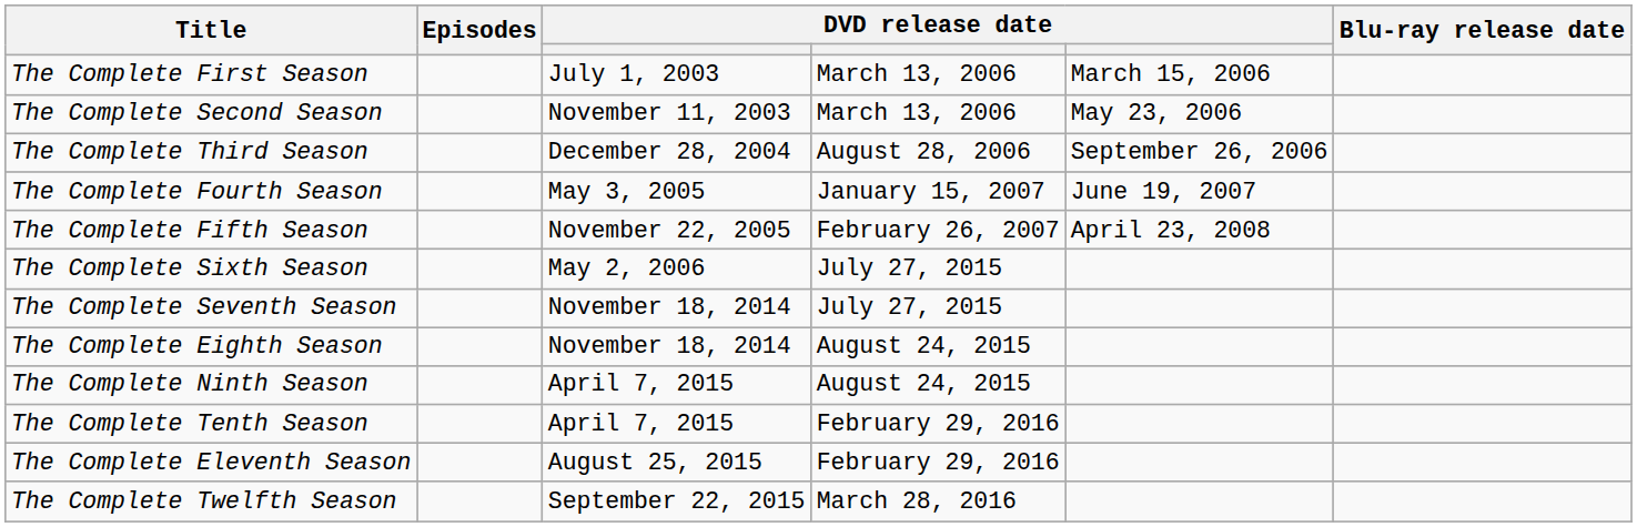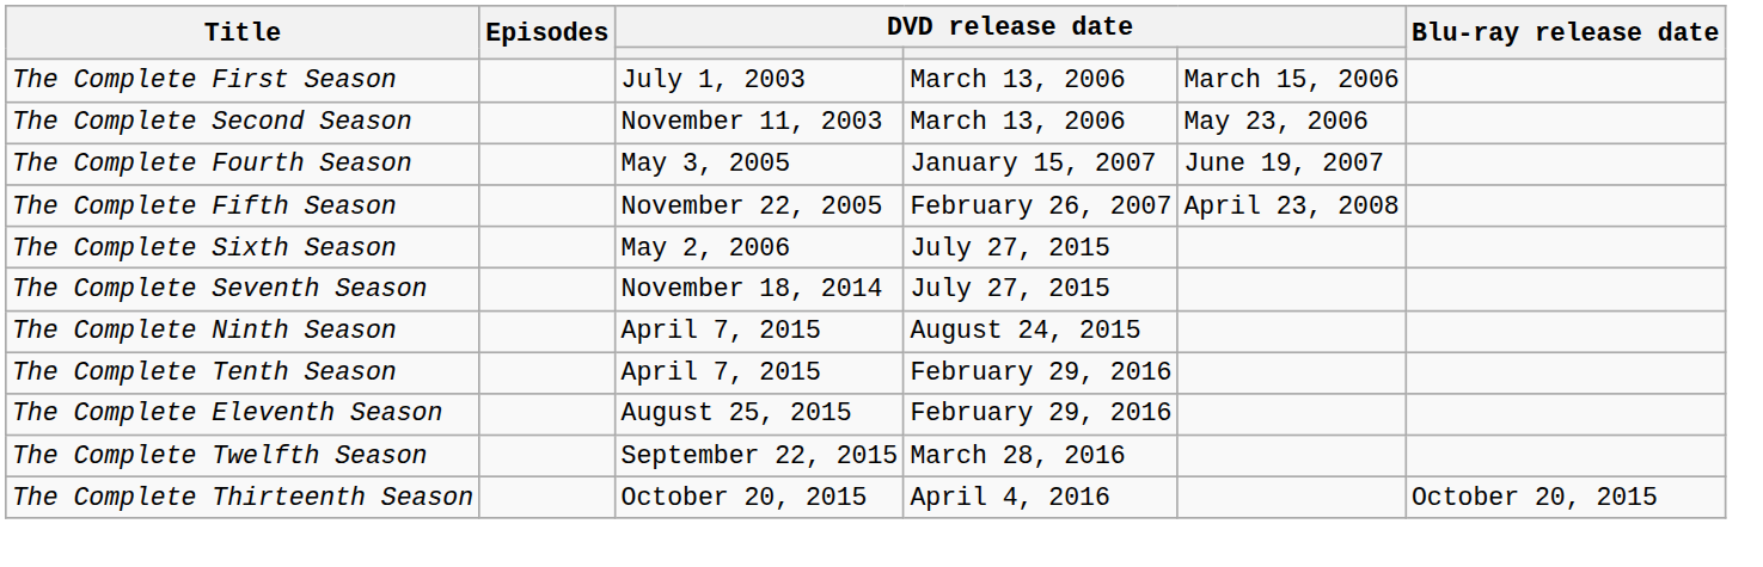- row: The Complete Third Season | December 28, 2004 | August 28, 2006 | September 26, 2006
- row: The Complete Eighth Season | November 18, 2014 | August 24, 2015
+ row: The Complete Thirteenth Season | October 20, 2015 | April 4, 2016 | October 20, 2015
